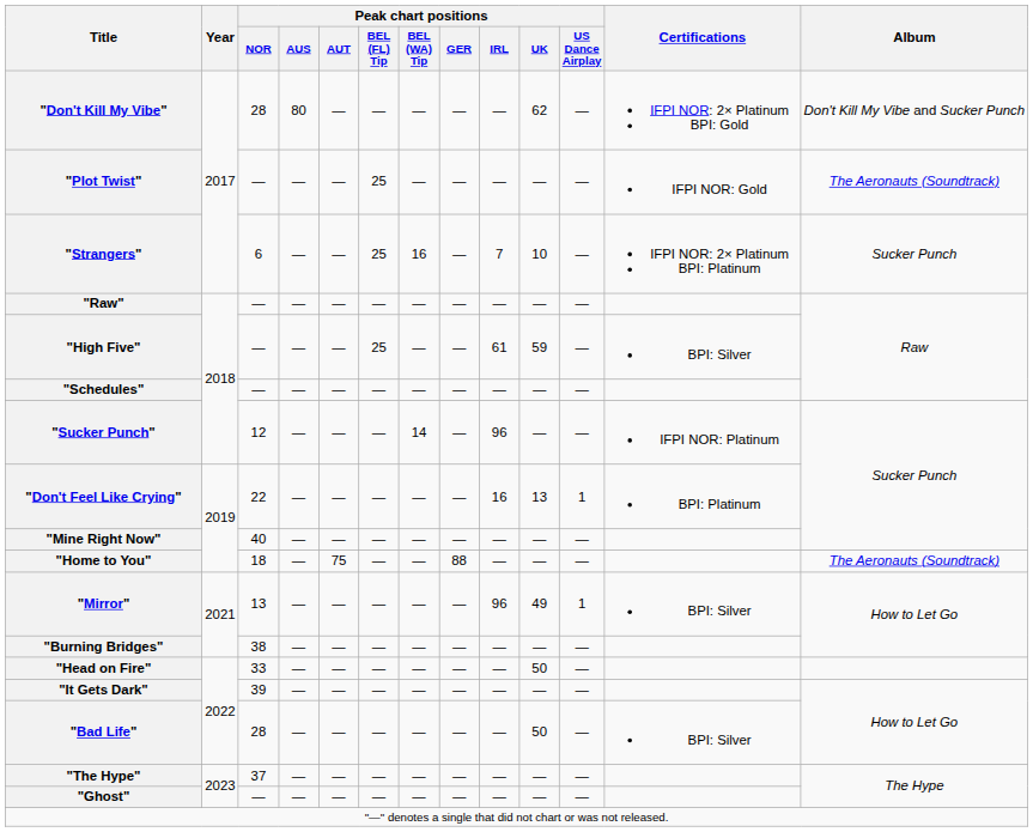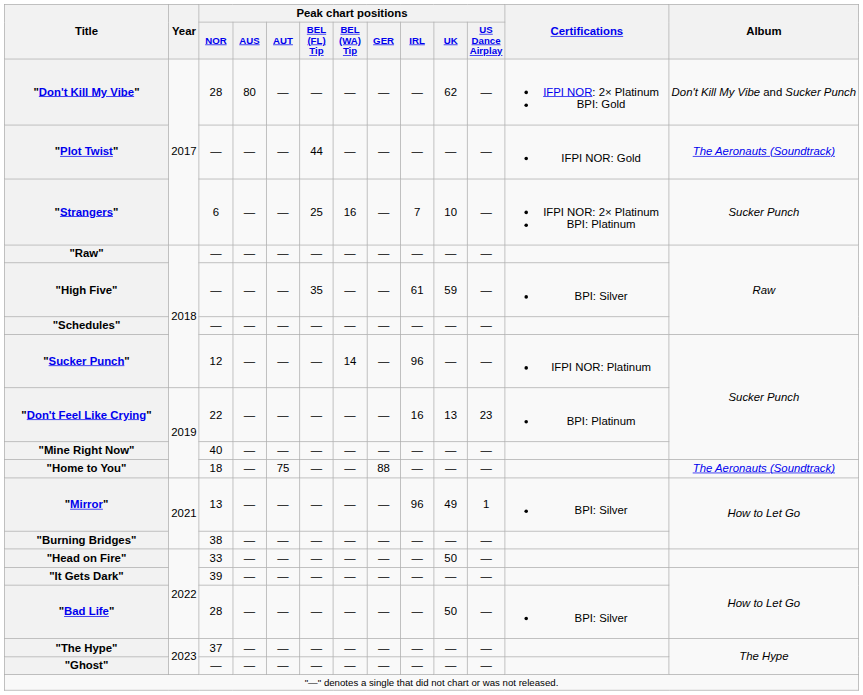"Plot Twist" | Peak chart positions / BEL (FL) Tip: 25 -> 44
"High Five" | Peak chart positions / BEL (FL) Tip: 25 -> 35
"Don't Feel Like Crying" | Peak chart positions / US Dance Airplay: 1 -> 23
